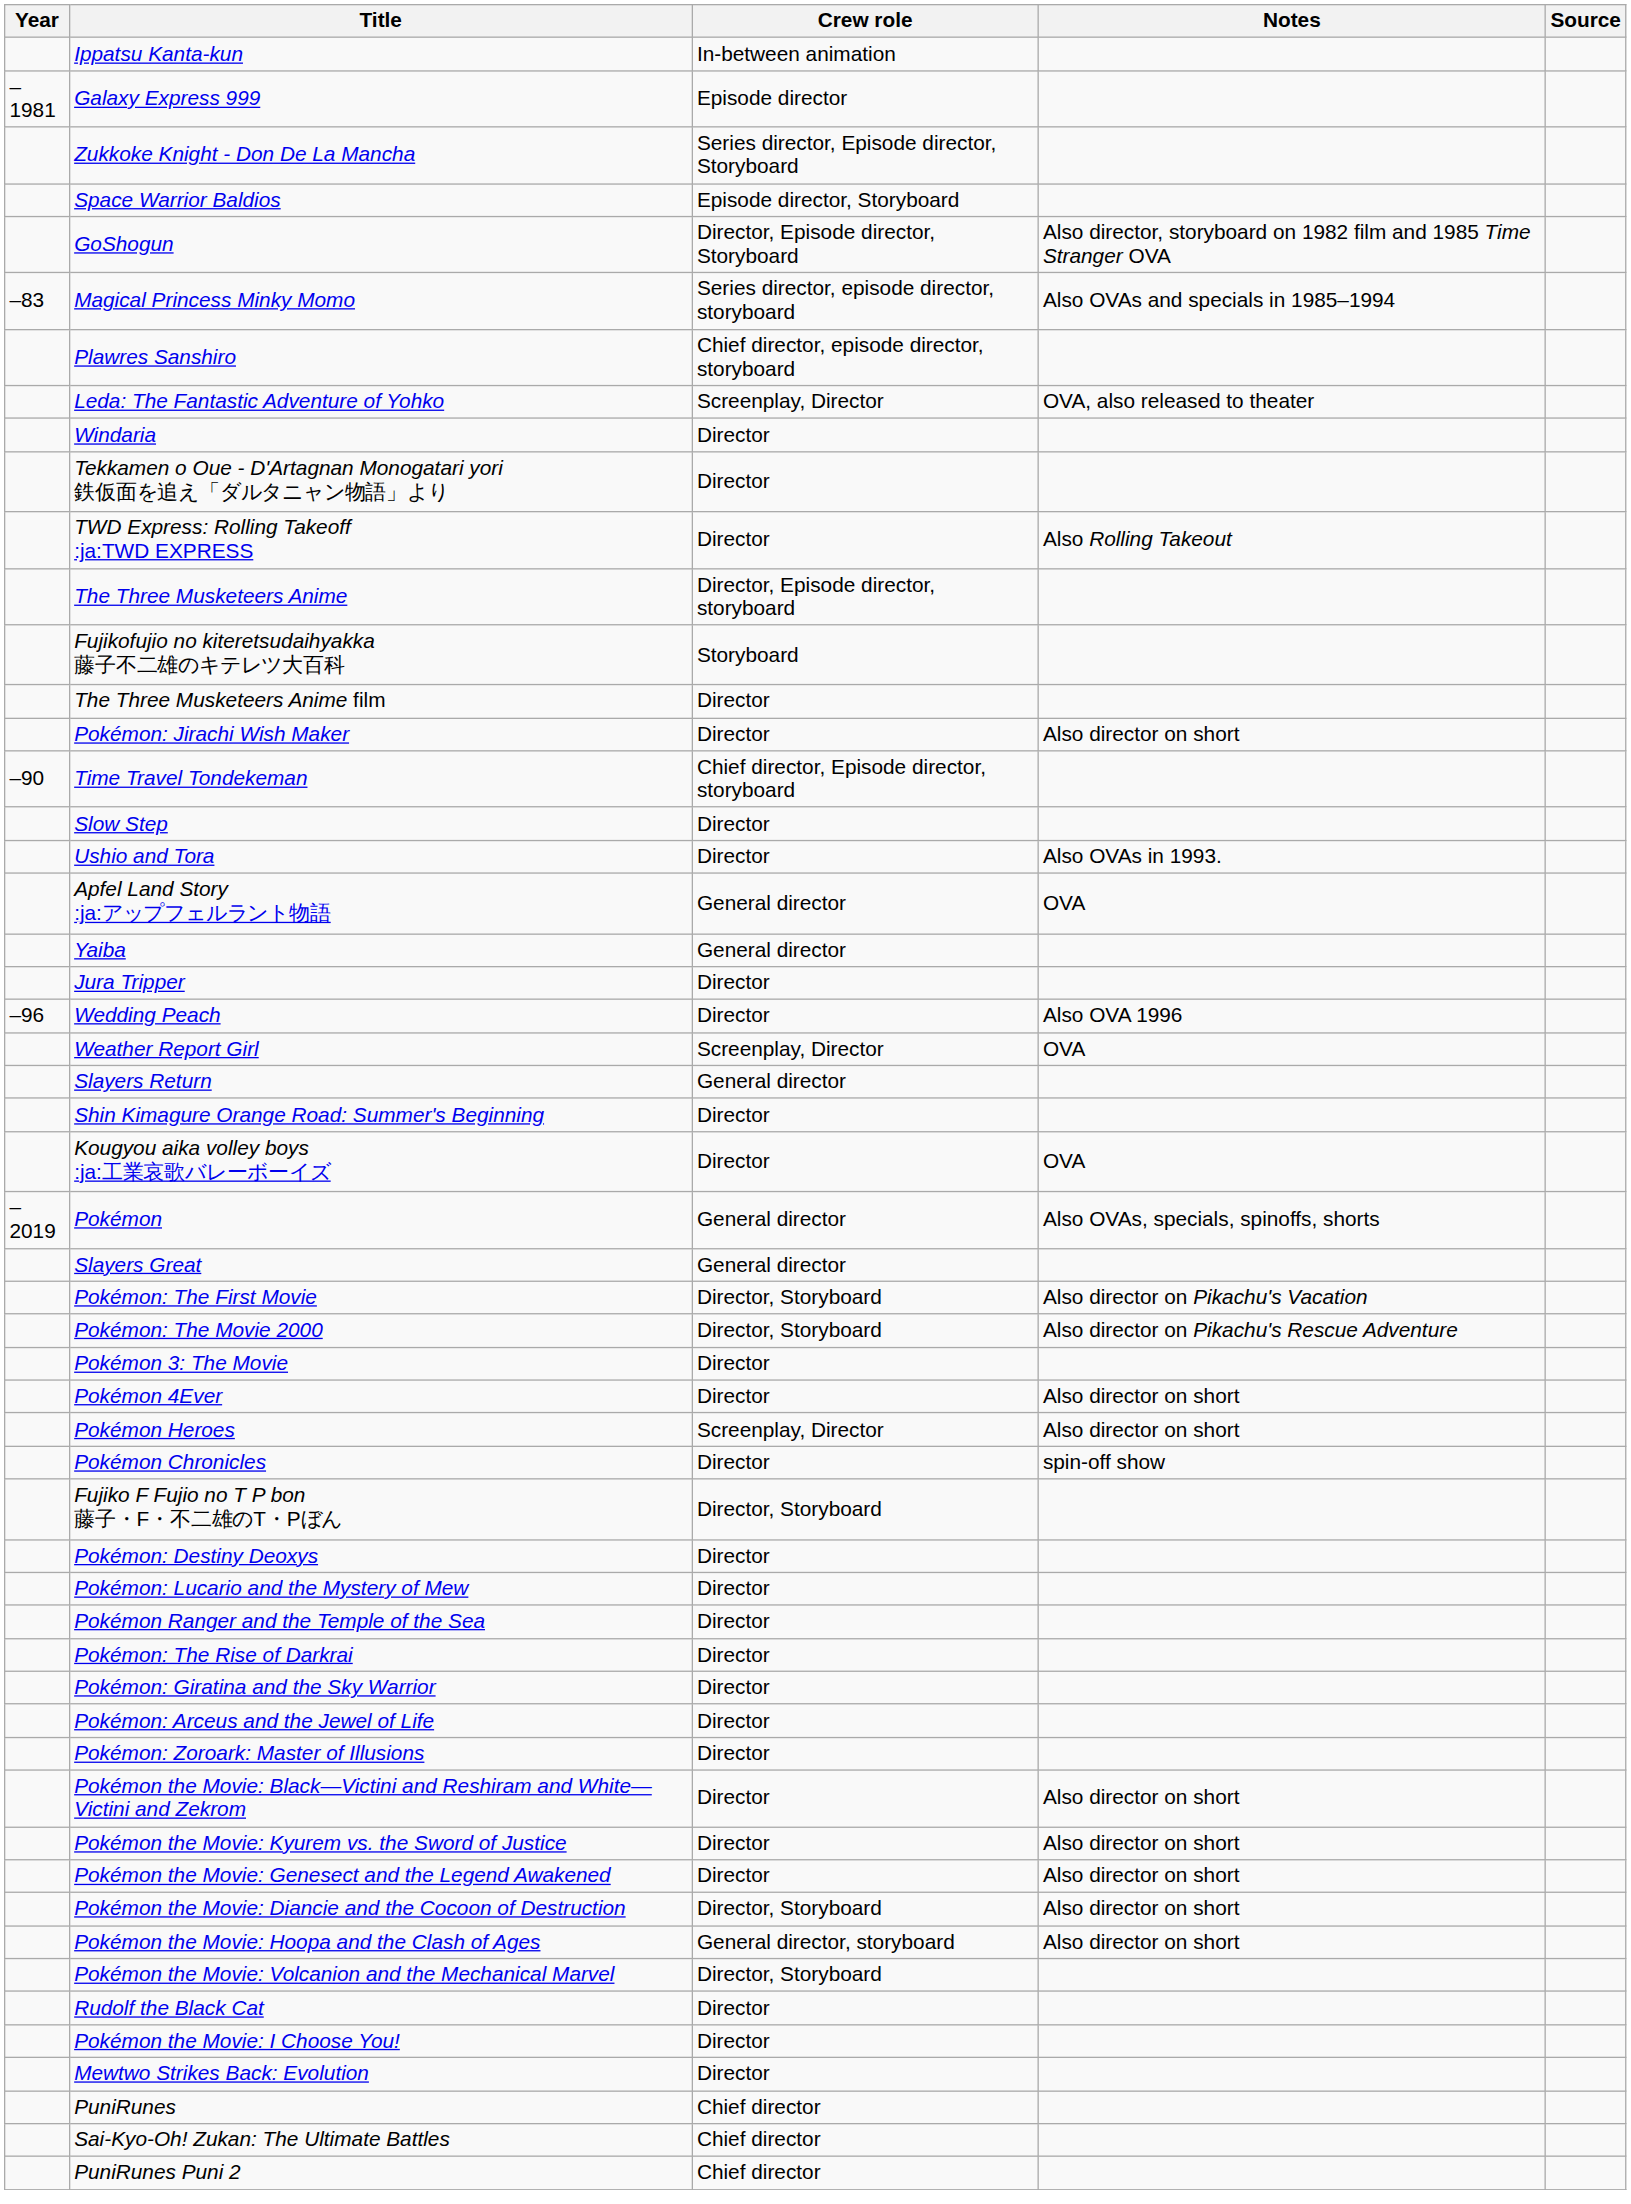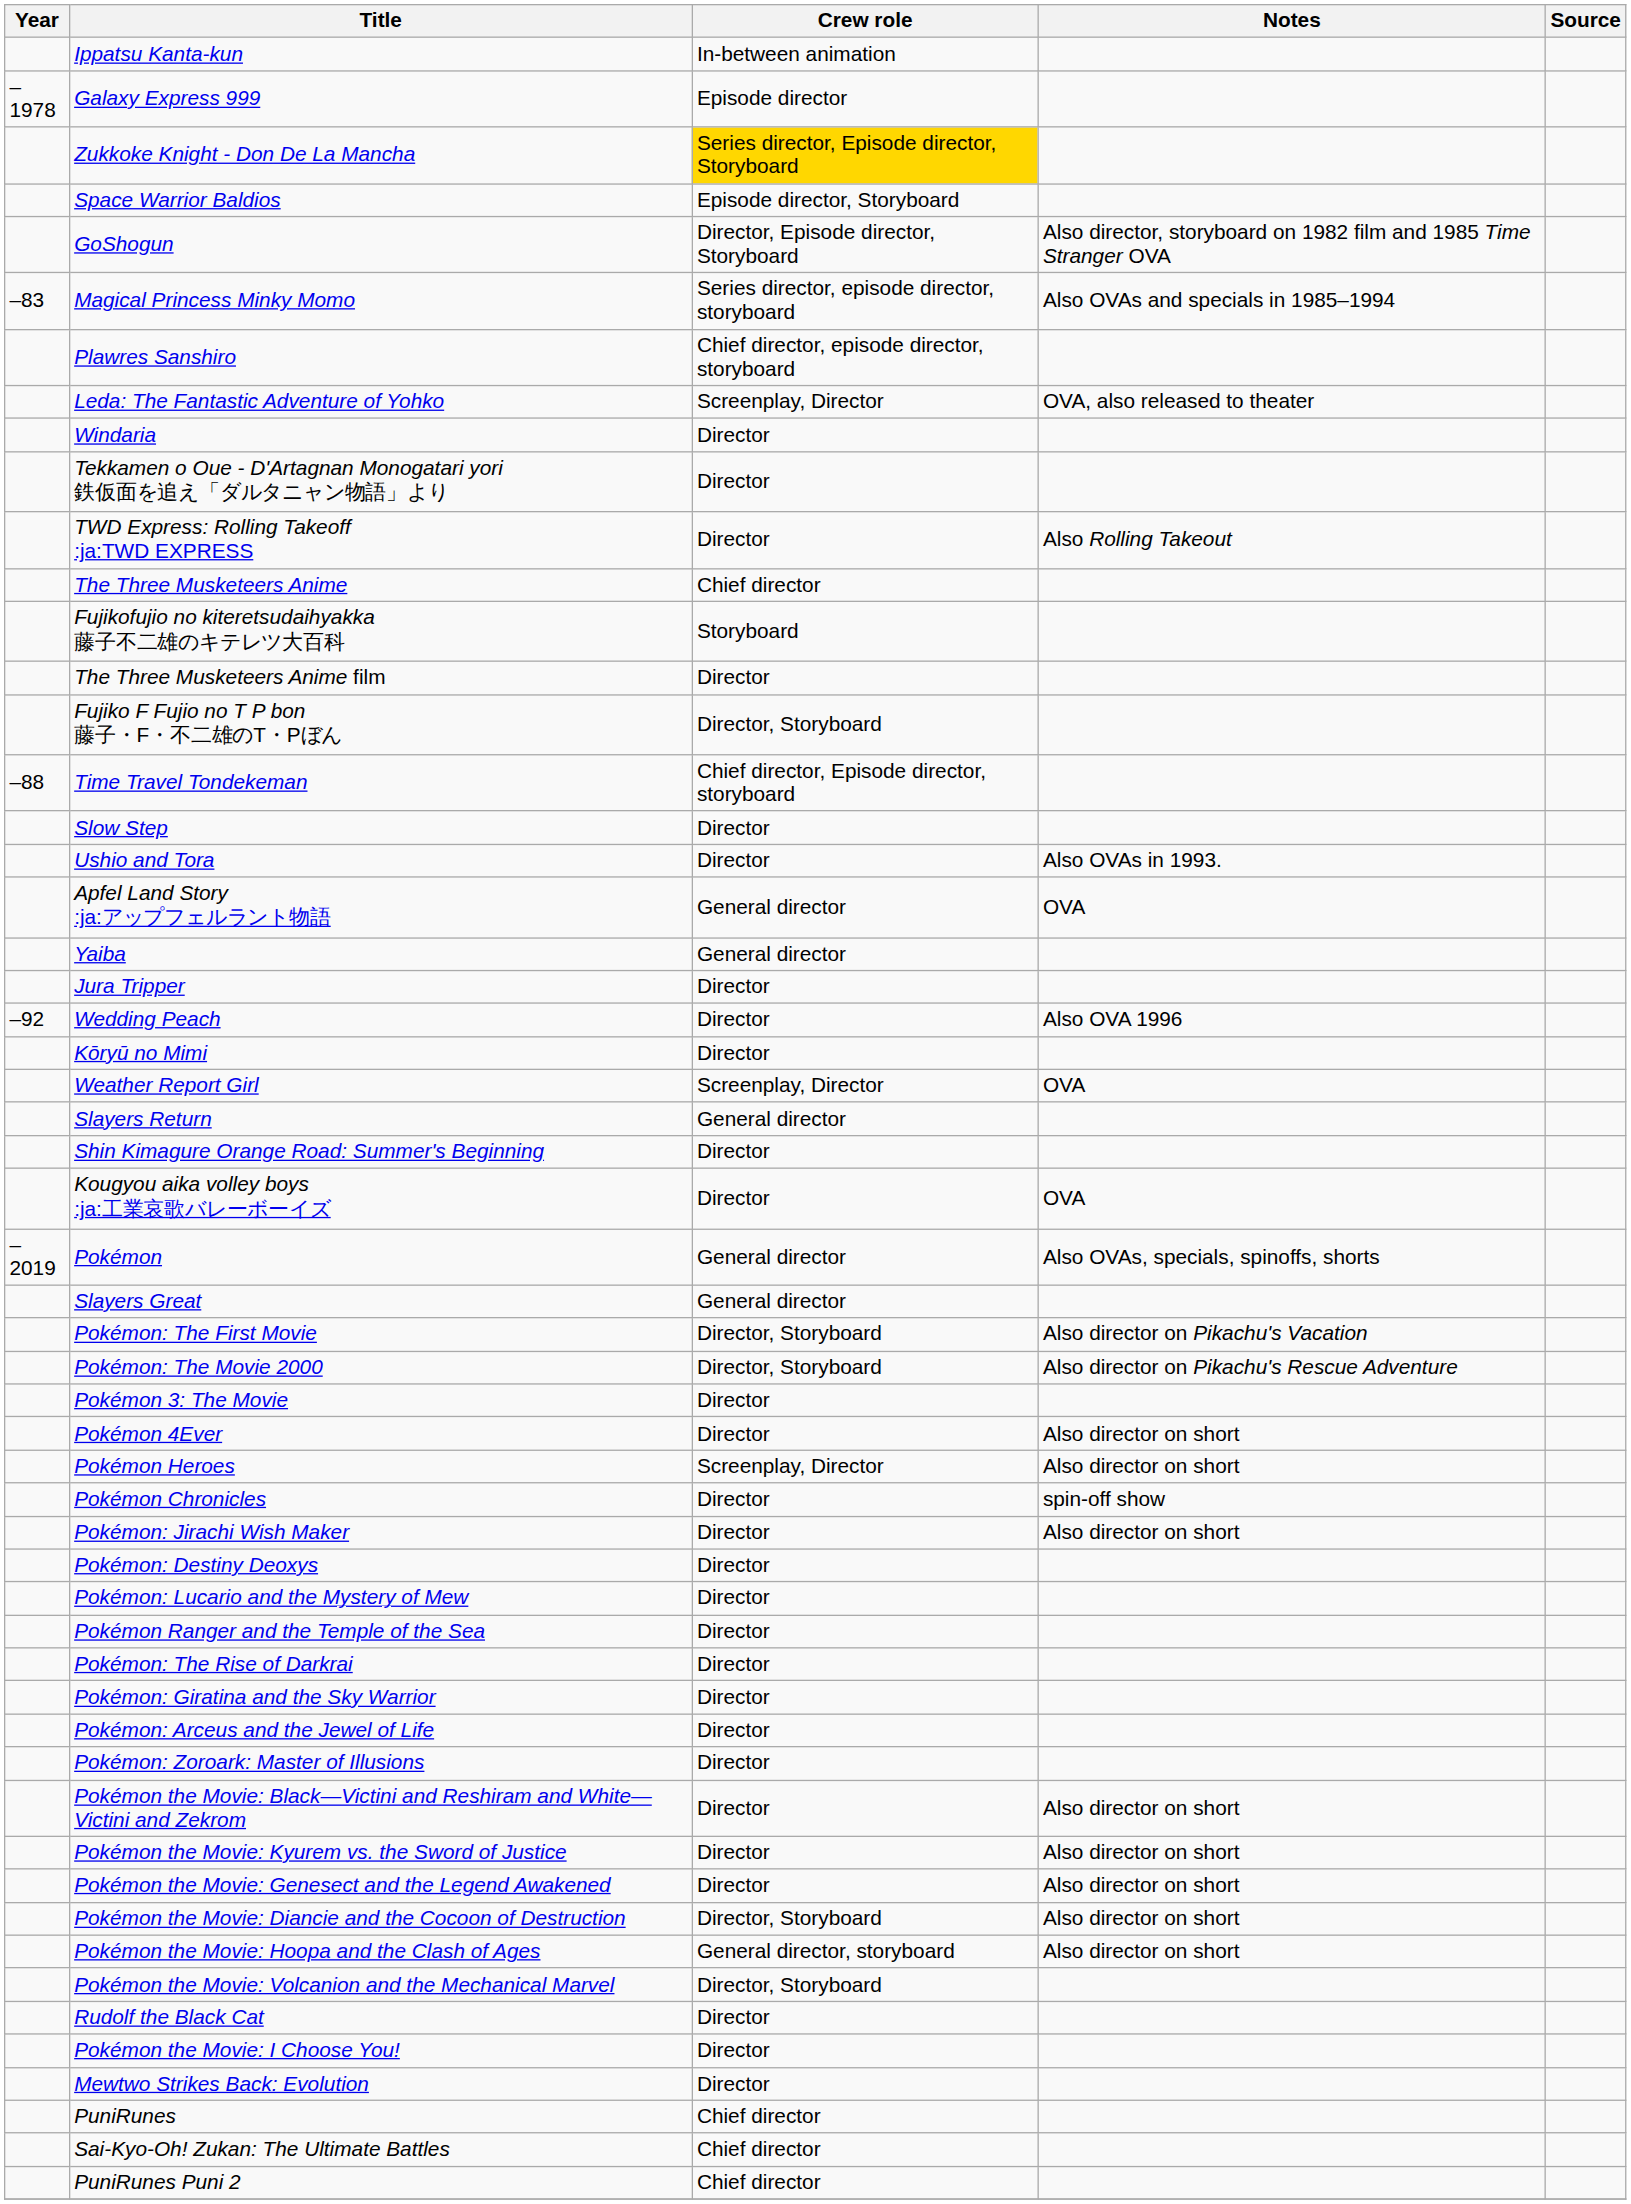Galaxy Express 999 | Year: –1981 -> –1978
Zukkoke Knight - Don De La Mancha | Crew role: no background -> gold background
The Three Musketeers Anime | Crew role: Director, Episode director, storyboard -> Chief director
rows swapped: Fujiko F Fujio no T P bon 藤子・F・不二雄のT・Pぼん <-> Pokémon: Jirachi Wish Maker
Time Travel Tondekeman | Year: –90 -> –88
Wedding Peach | Year: –96 -> –92
+ row: Kōryū no Mimi | Director
